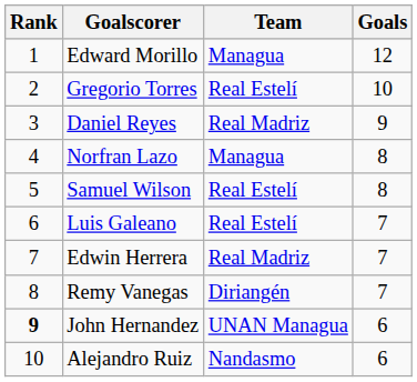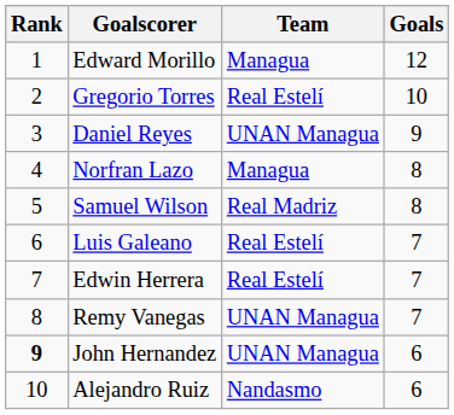Daniel Reyes | Team: Real Madriz -> UNAN Managua
Samuel Wilson | Team: Real Estelí -> Real Madriz
Edwin Herrera | Team: Real Madriz -> Real Estelí
Remy Vanegas | Team: Diriangén -> UNAN Managua
